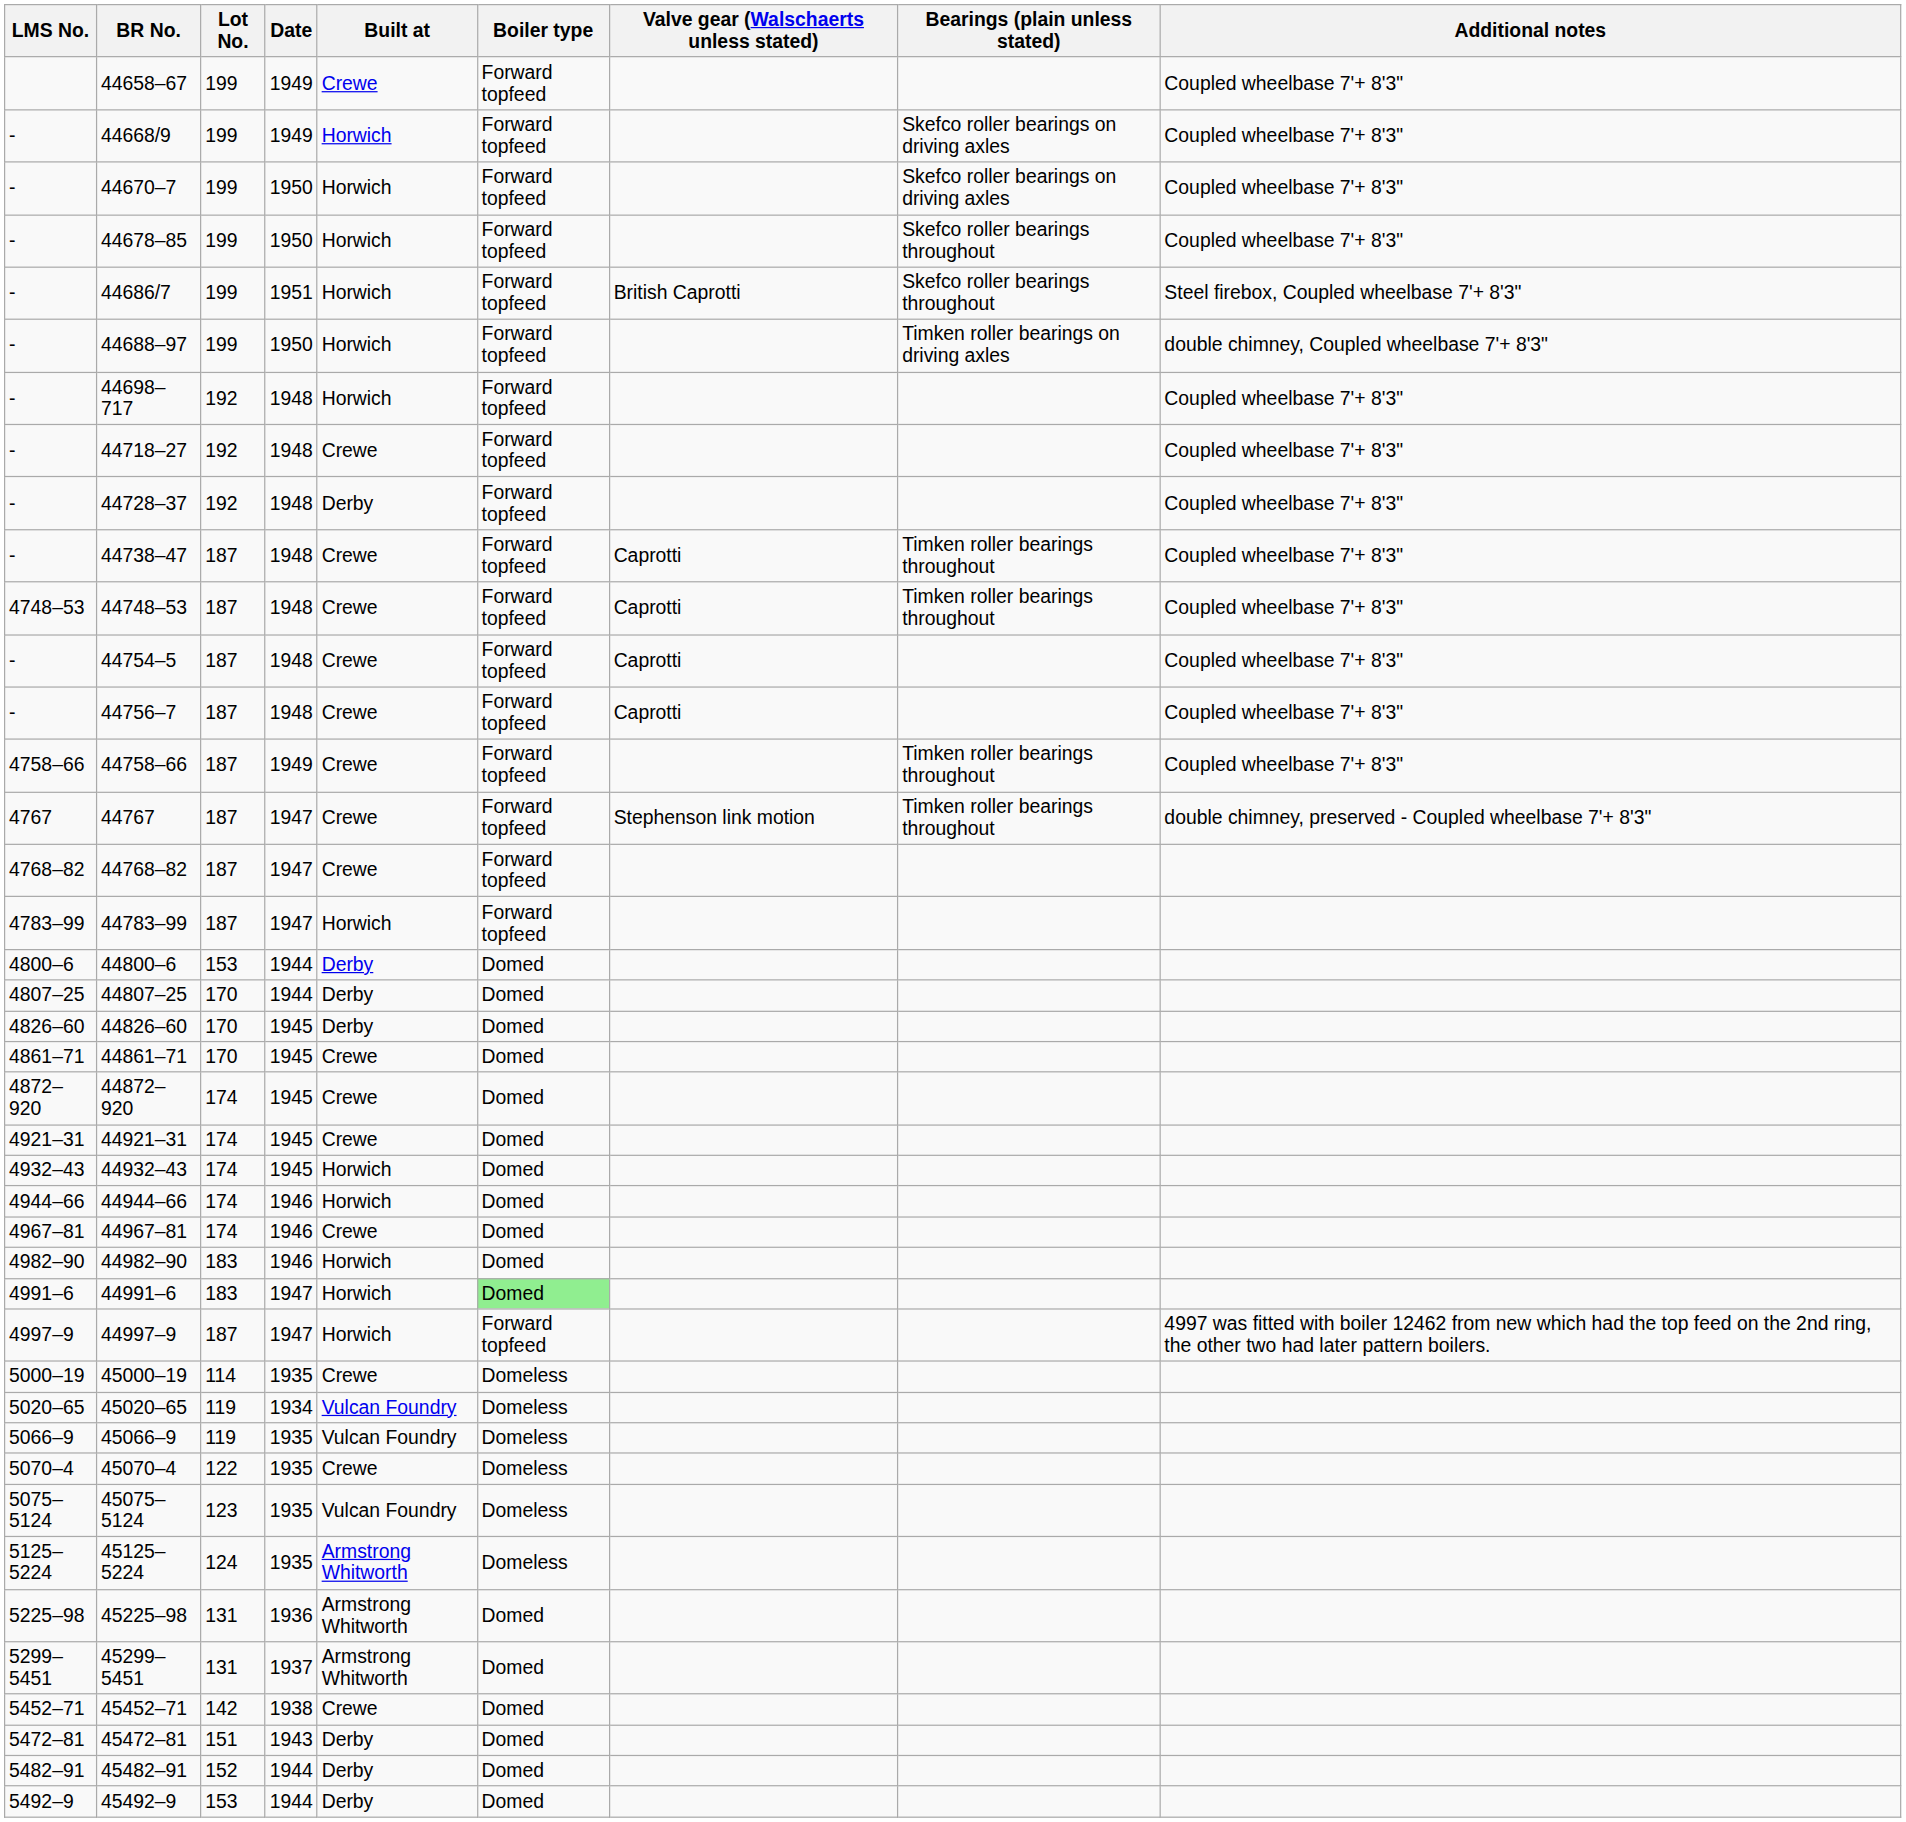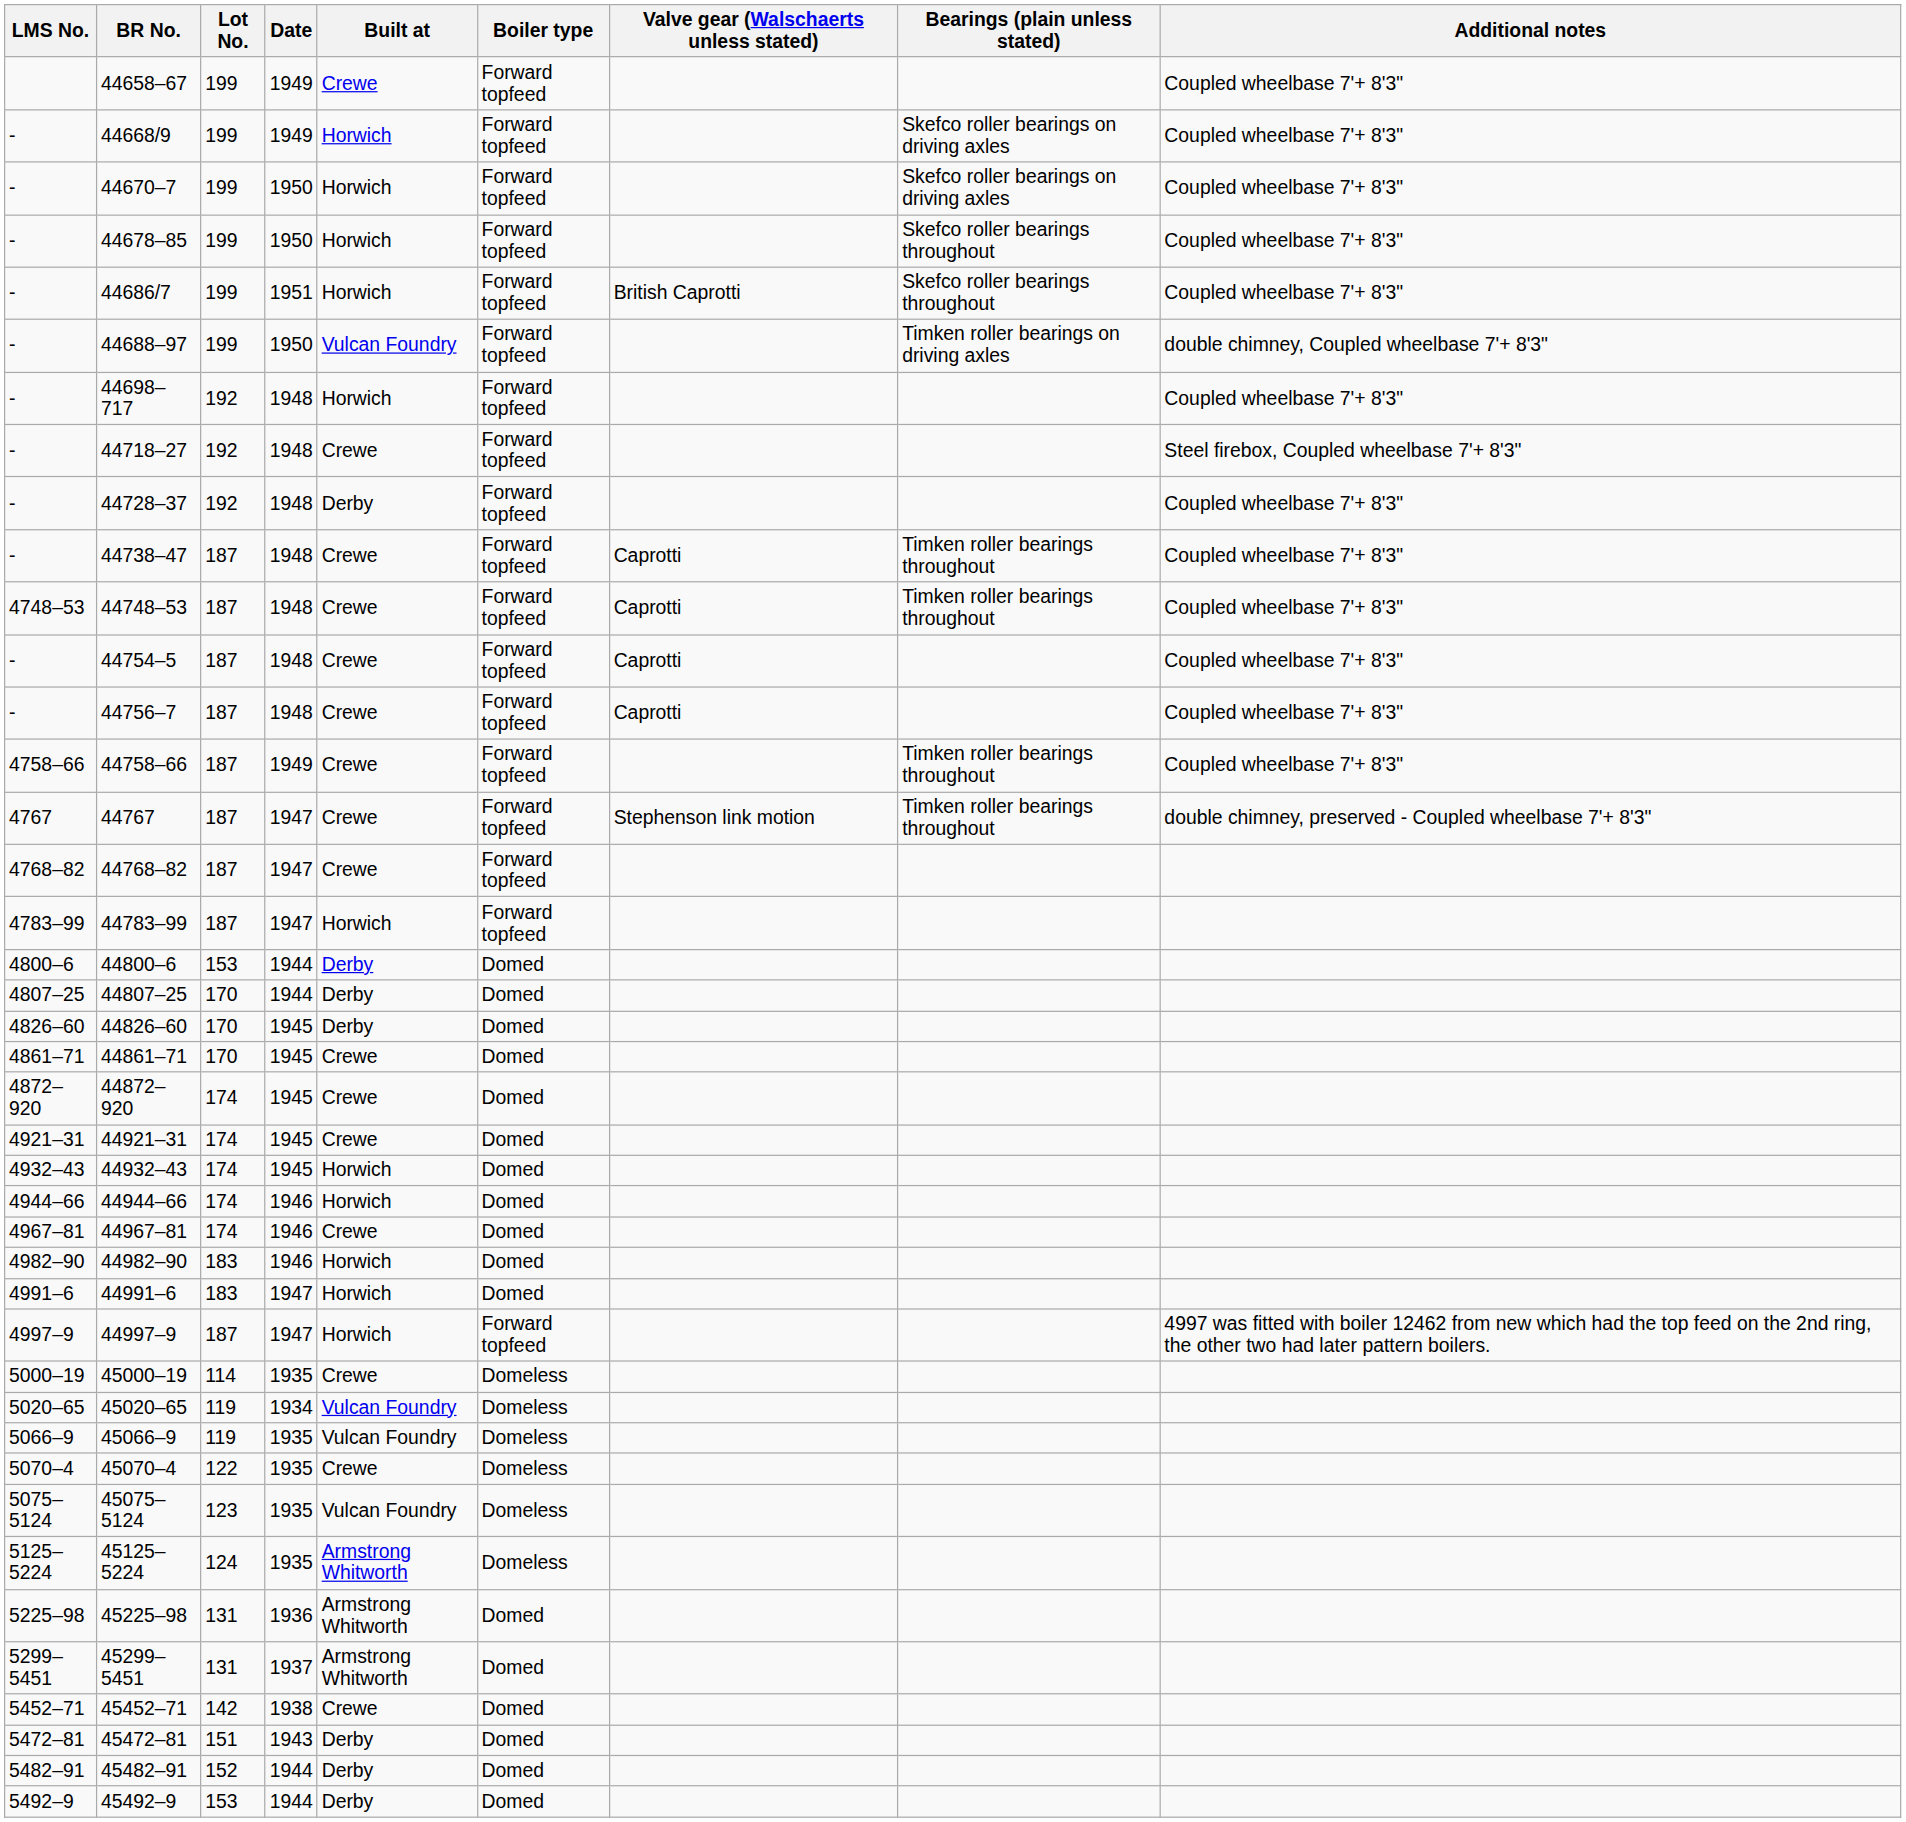44686/7 | Additional notes: Steel firebox, Coupled wheelbase 7'+ 8'3" -> Coupled wheelbase 7'+ 8'3"
44688–97 | Built at: Horwich -> Vulcan Foundry
44718–27 | Additional notes: Coupled wheelbase 7'+ 8'3" -> Steel firebox, Coupled wheelbase 7'+ 8'3"
44991–6 | Boiler type: lightgreen background -> no background
